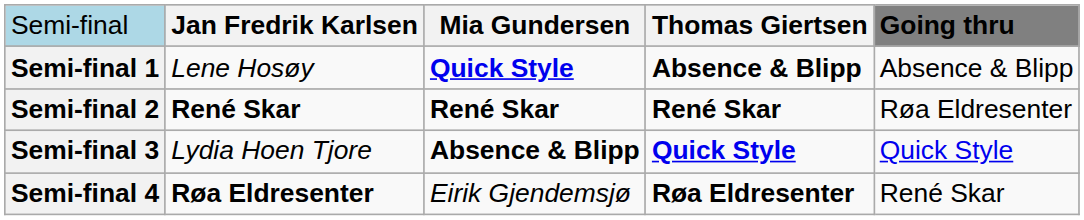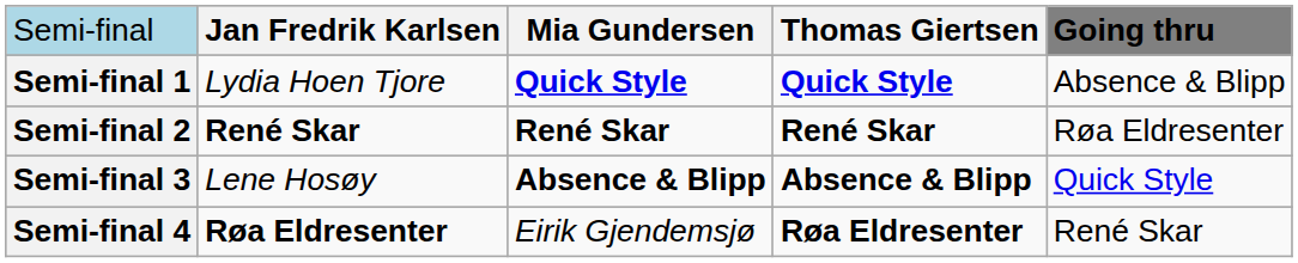Semi-final 1 | column 2: Lene Hosøy -> Lydia Hoen Tjore
Semi-final 1 | column 4: Absence & Blipp -> Quick Style
Semi-final 3 | column 2: Lydia Hoen Tjore -> Lene Hosøy
Semi-final 3 | column 4: Quick Style -> Absence & Blipp
